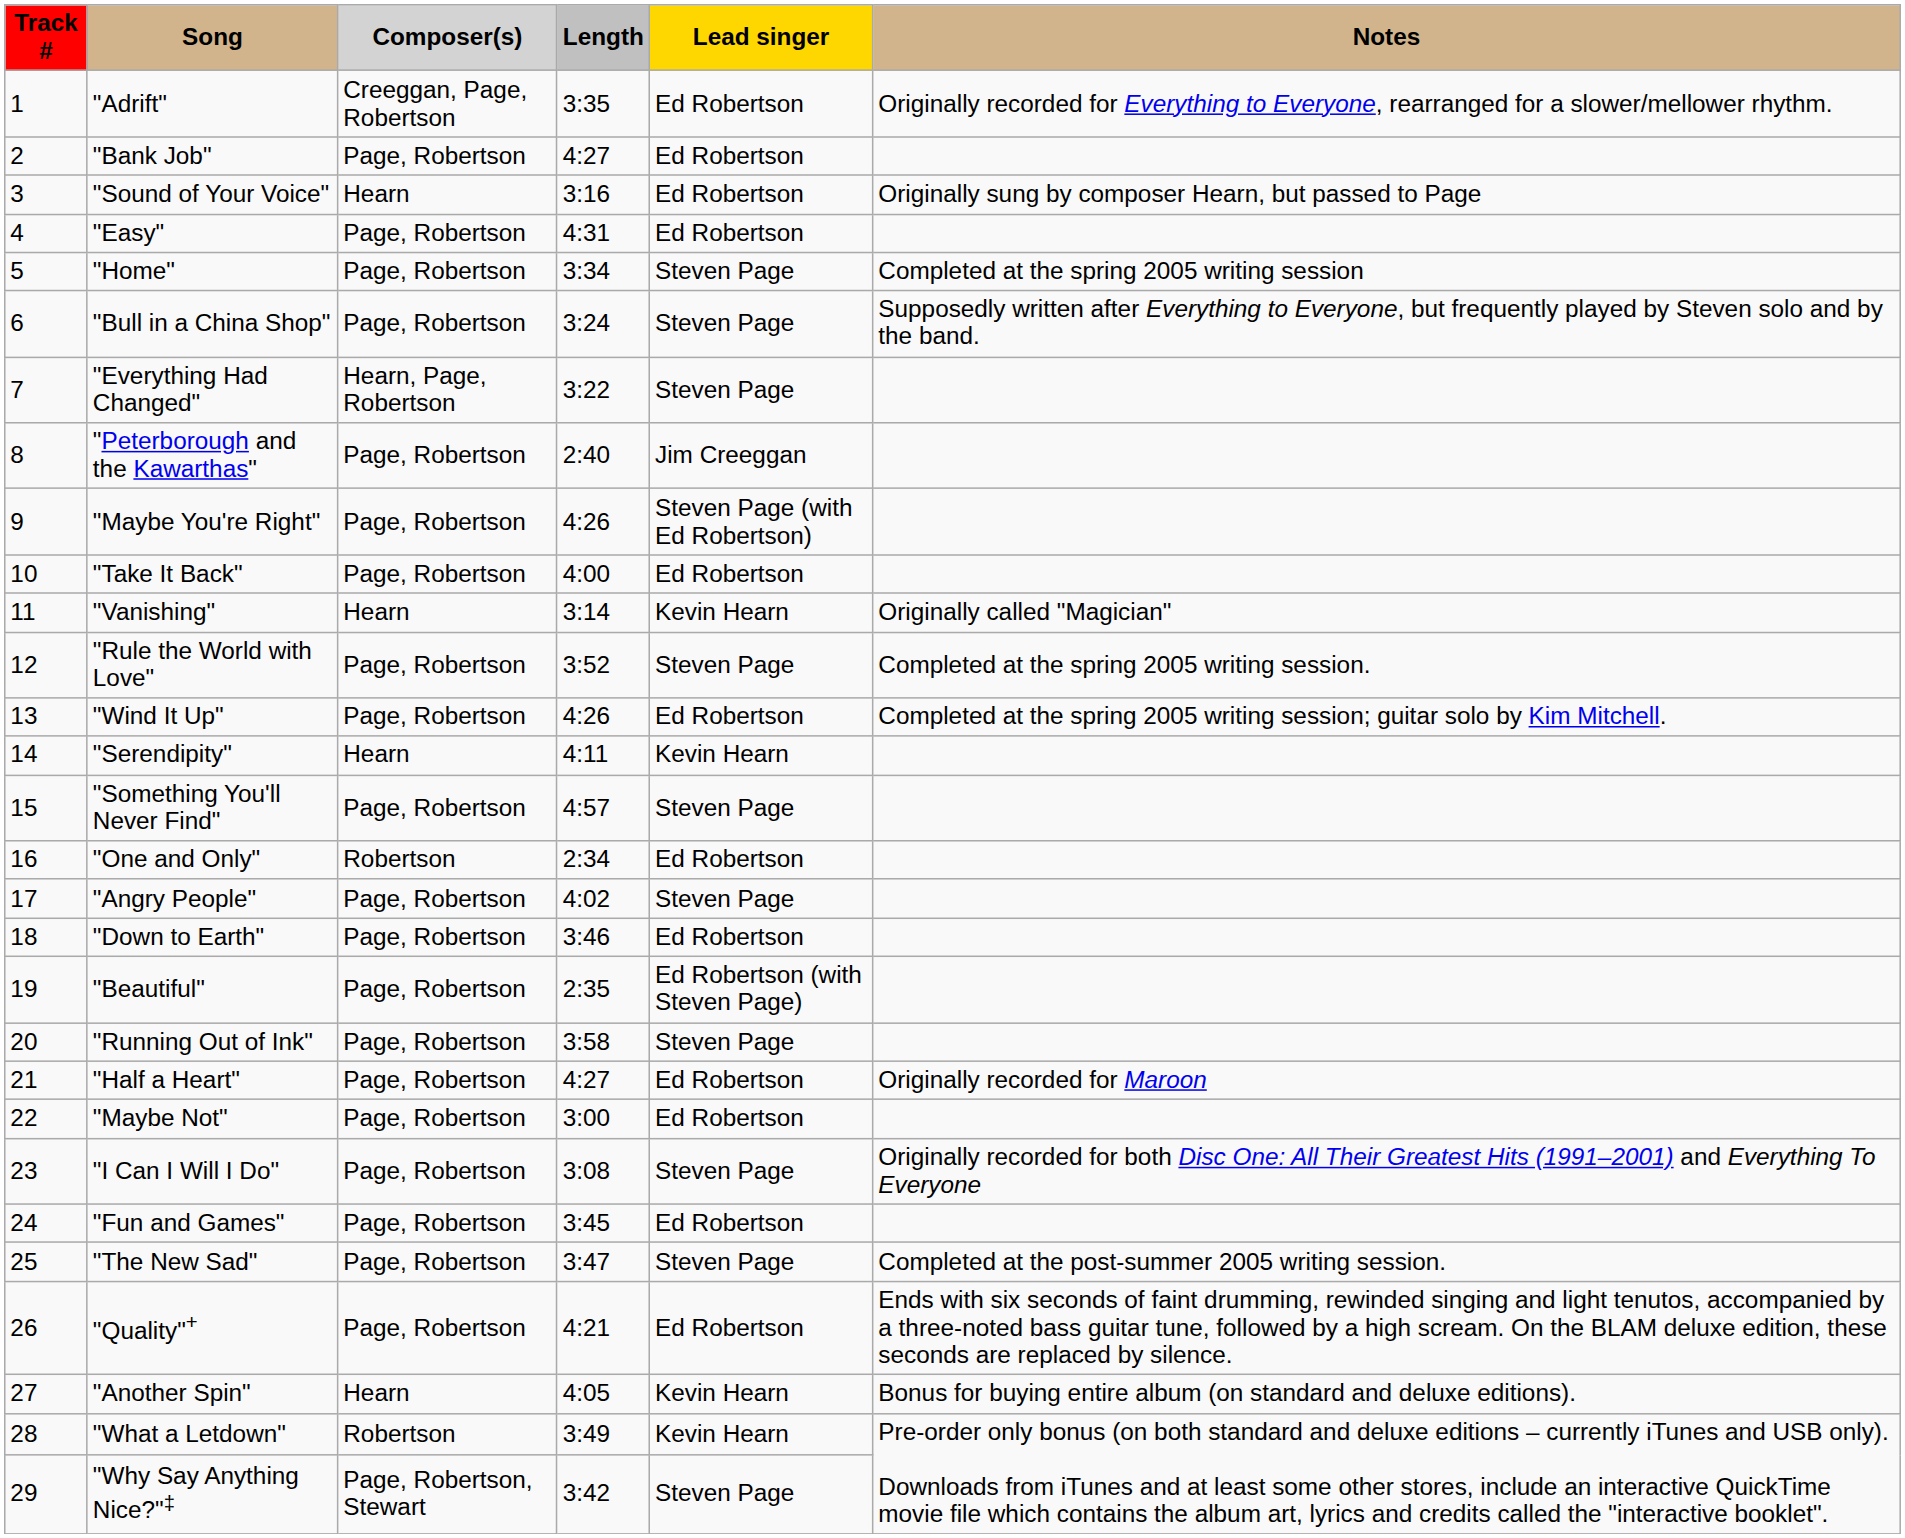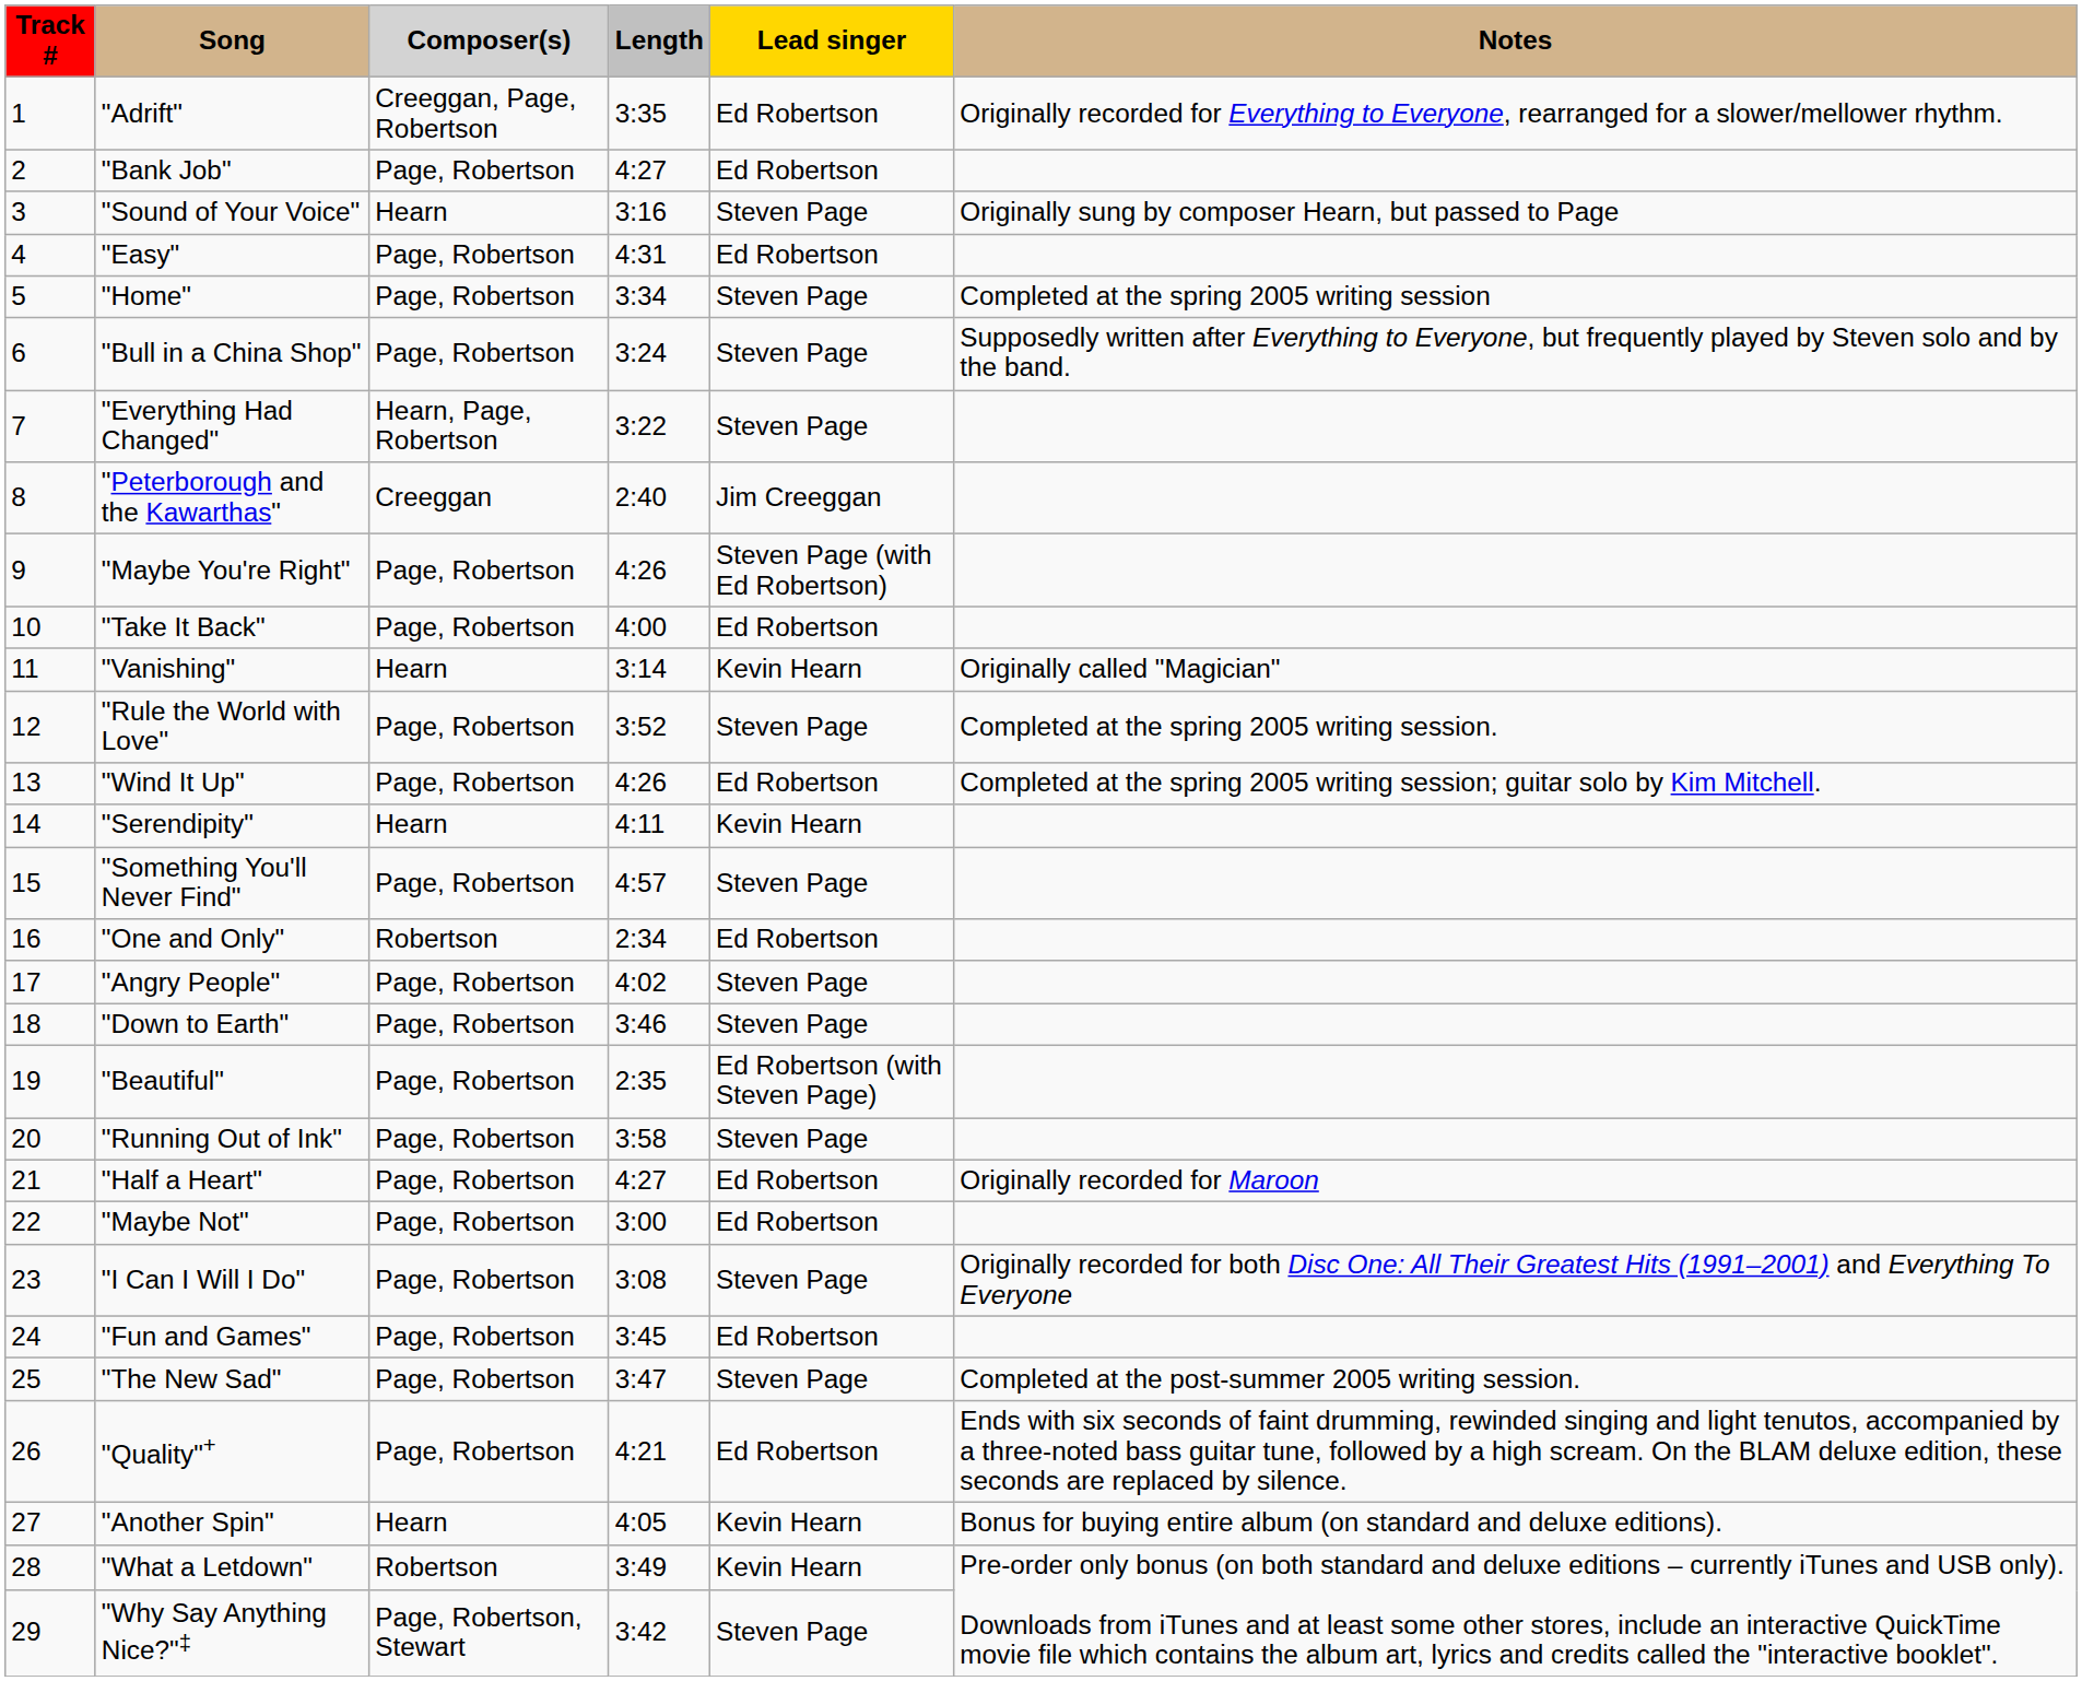"Sound of Your Voice" | Lead singer: Ed Robertson -> Steven Page
"Peterborough and the Kawarthas" | Composer(s): Page, Robertson -> Creeggan
"Down to Earth" | Lead singer: Ed Robertson -> Steven Page
